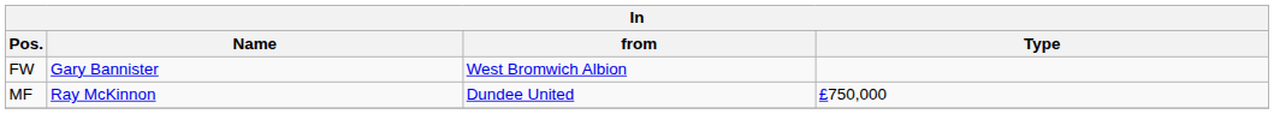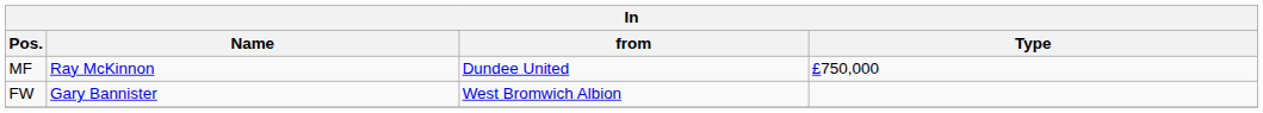rows swapped: MF <-> FW
